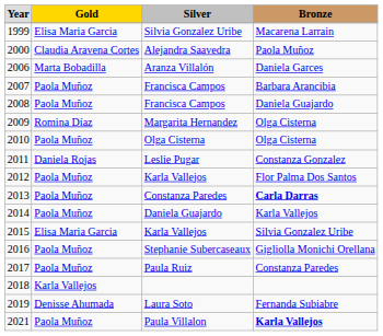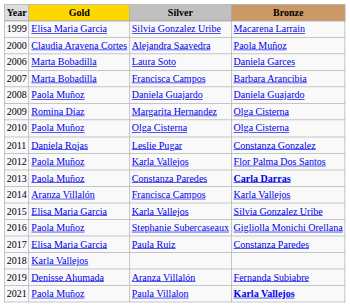2006 | column 3: Aranza Villalón -> Laura Soto
2007 | column 2: Paola Muñoz -> Marta Bobadilla
2008 | column 3: Francisca Campos -> Daniela Guajardo
2014 | column 2: Paola Muñoz -> Aranza Villalón
2014 | column 3: Daniela Guajardo -> Francisca Campos
2017 | column 2: Paola Muñoz -> Elisa Maria Garcia
2019 | column 3: Laura Soto -> Aranza Villalón
